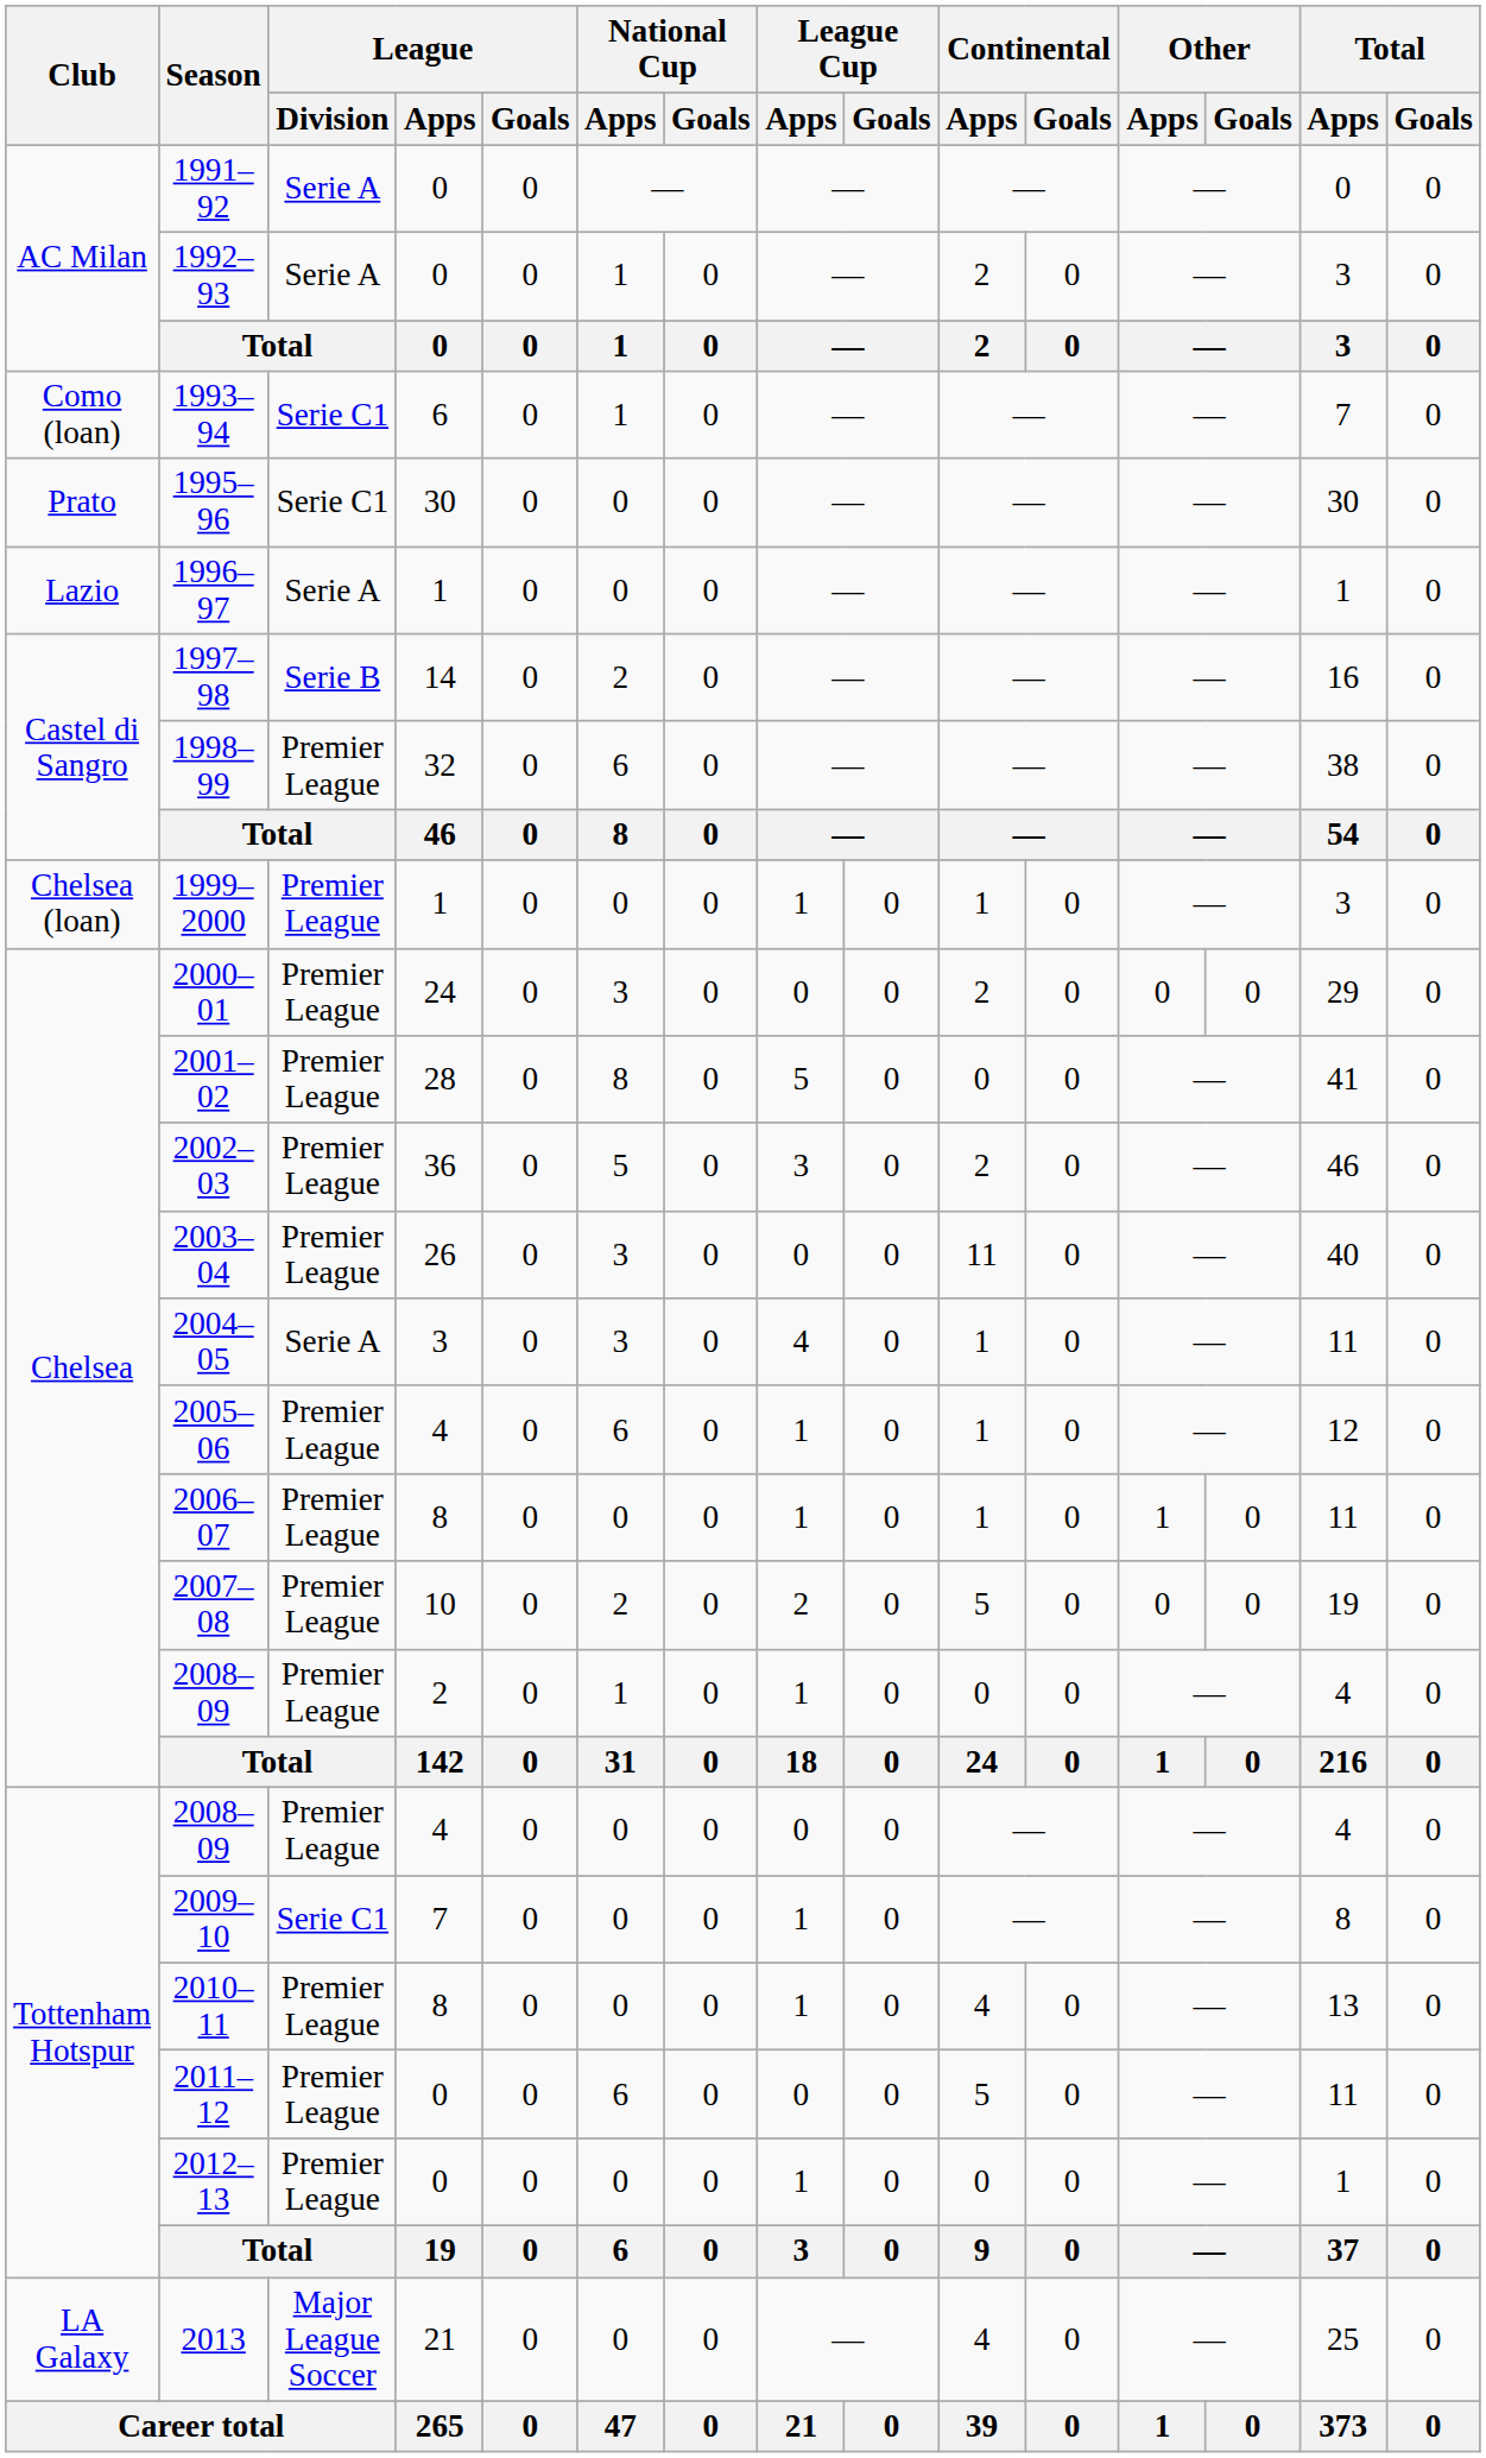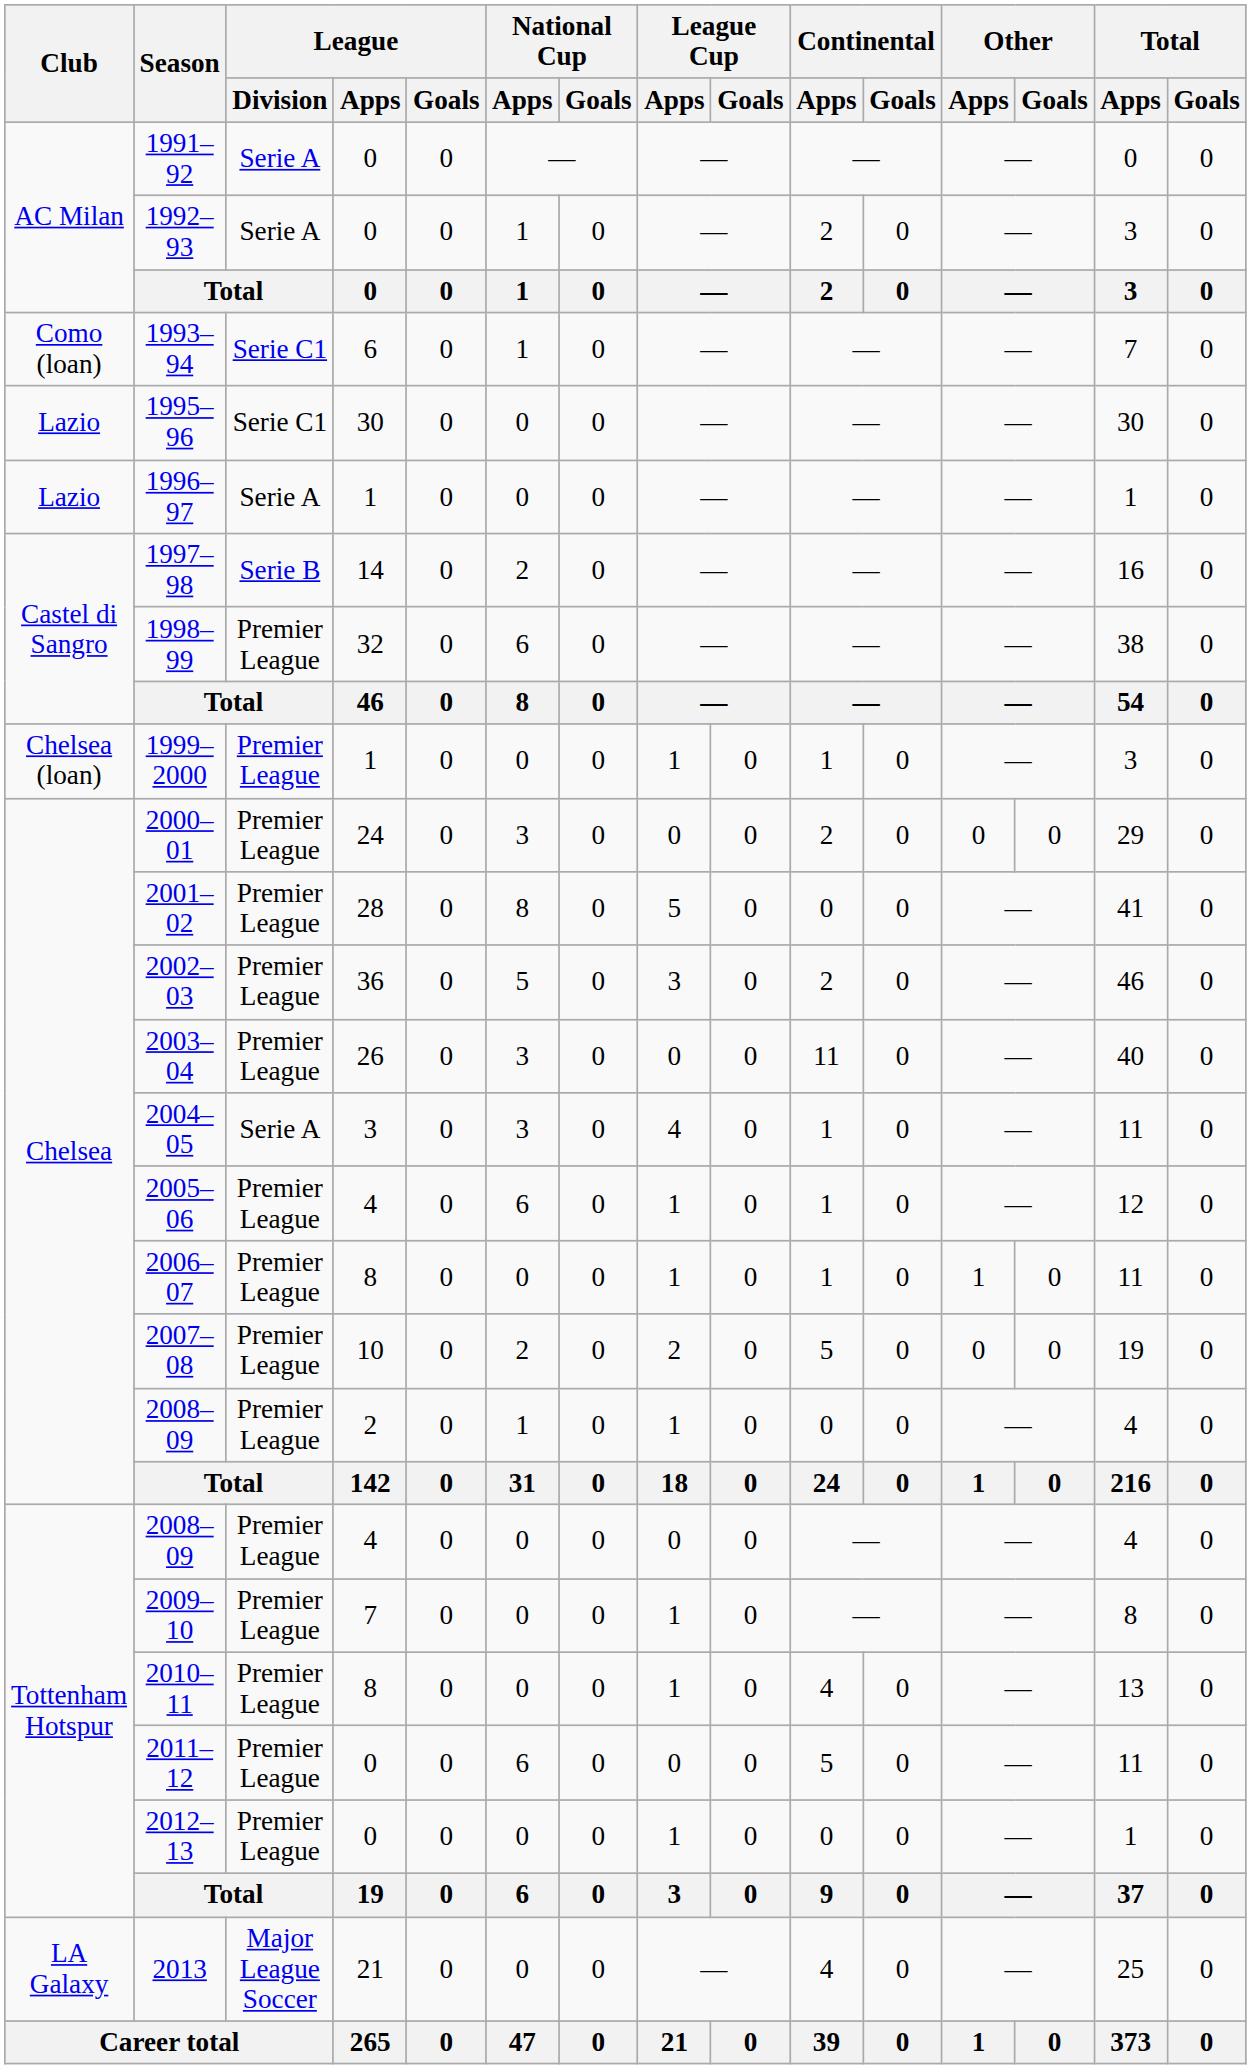1995–96 | Club: Prato -> Lazio
2009–10 | League / Division: Serie C1 -> Premier League
